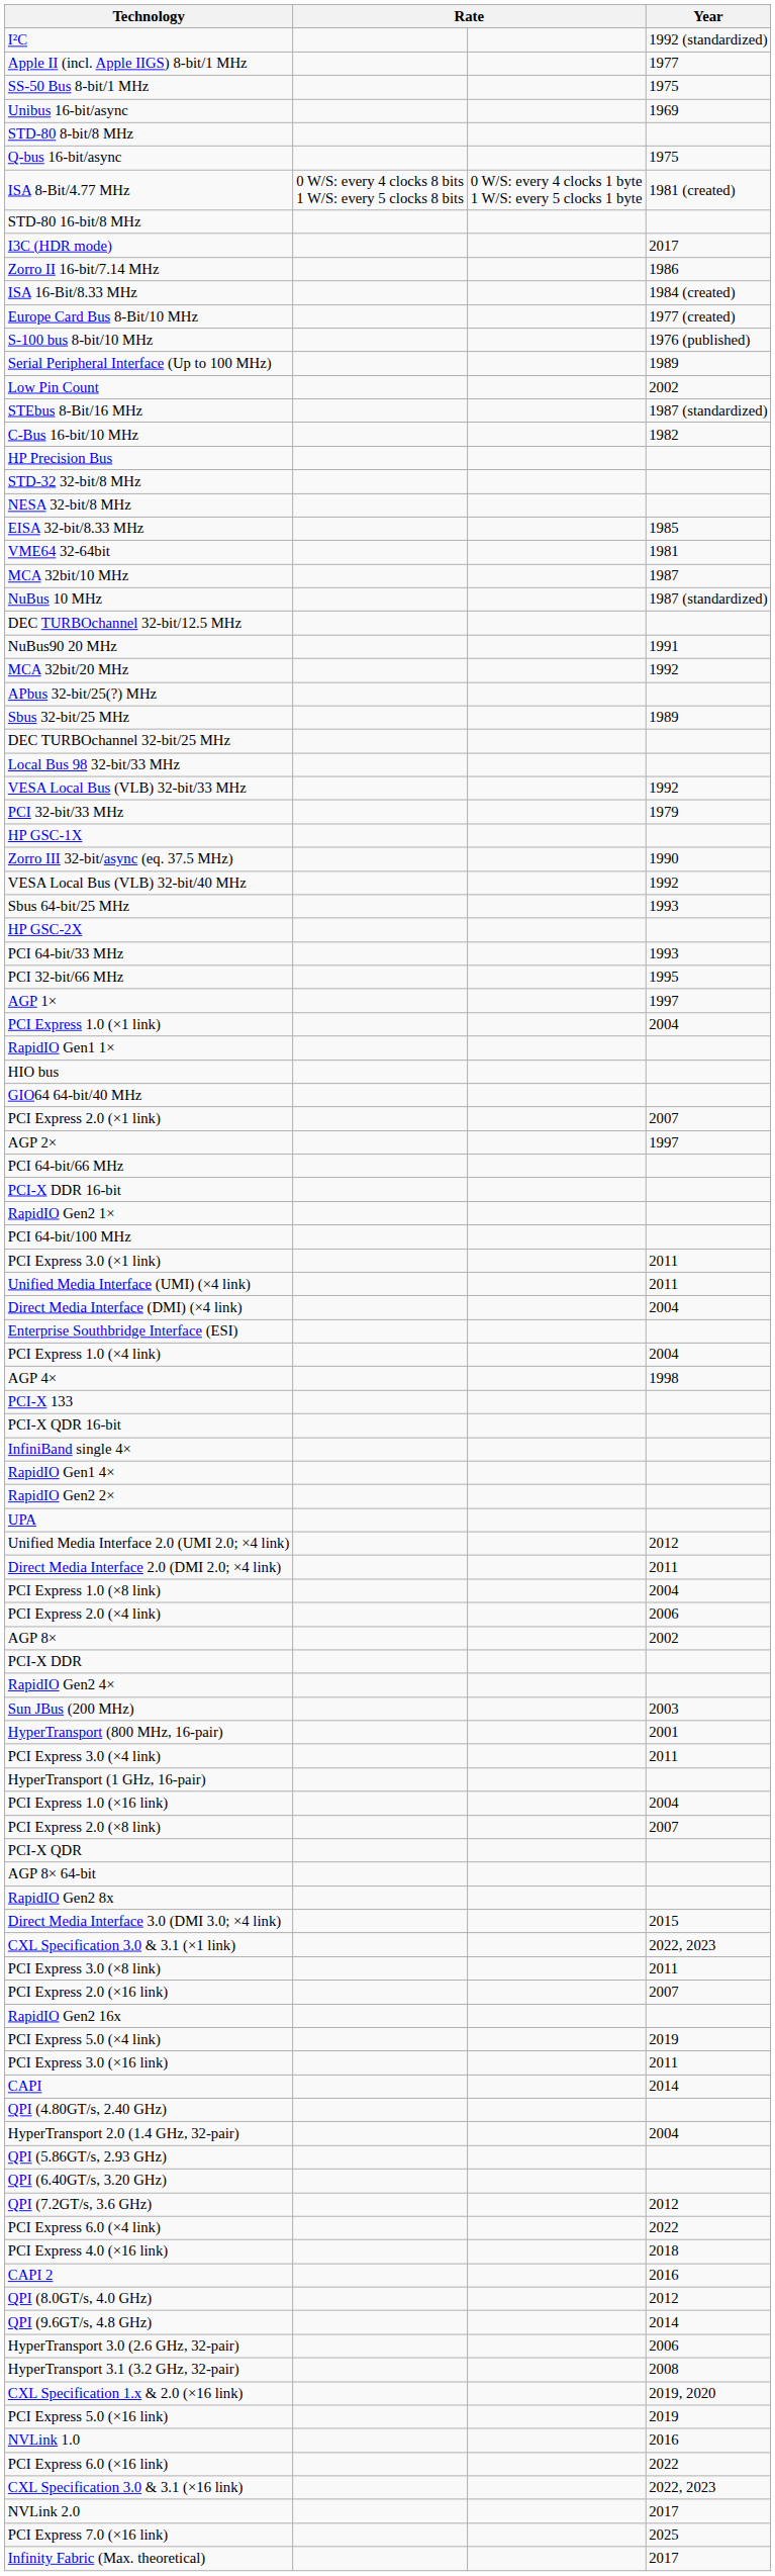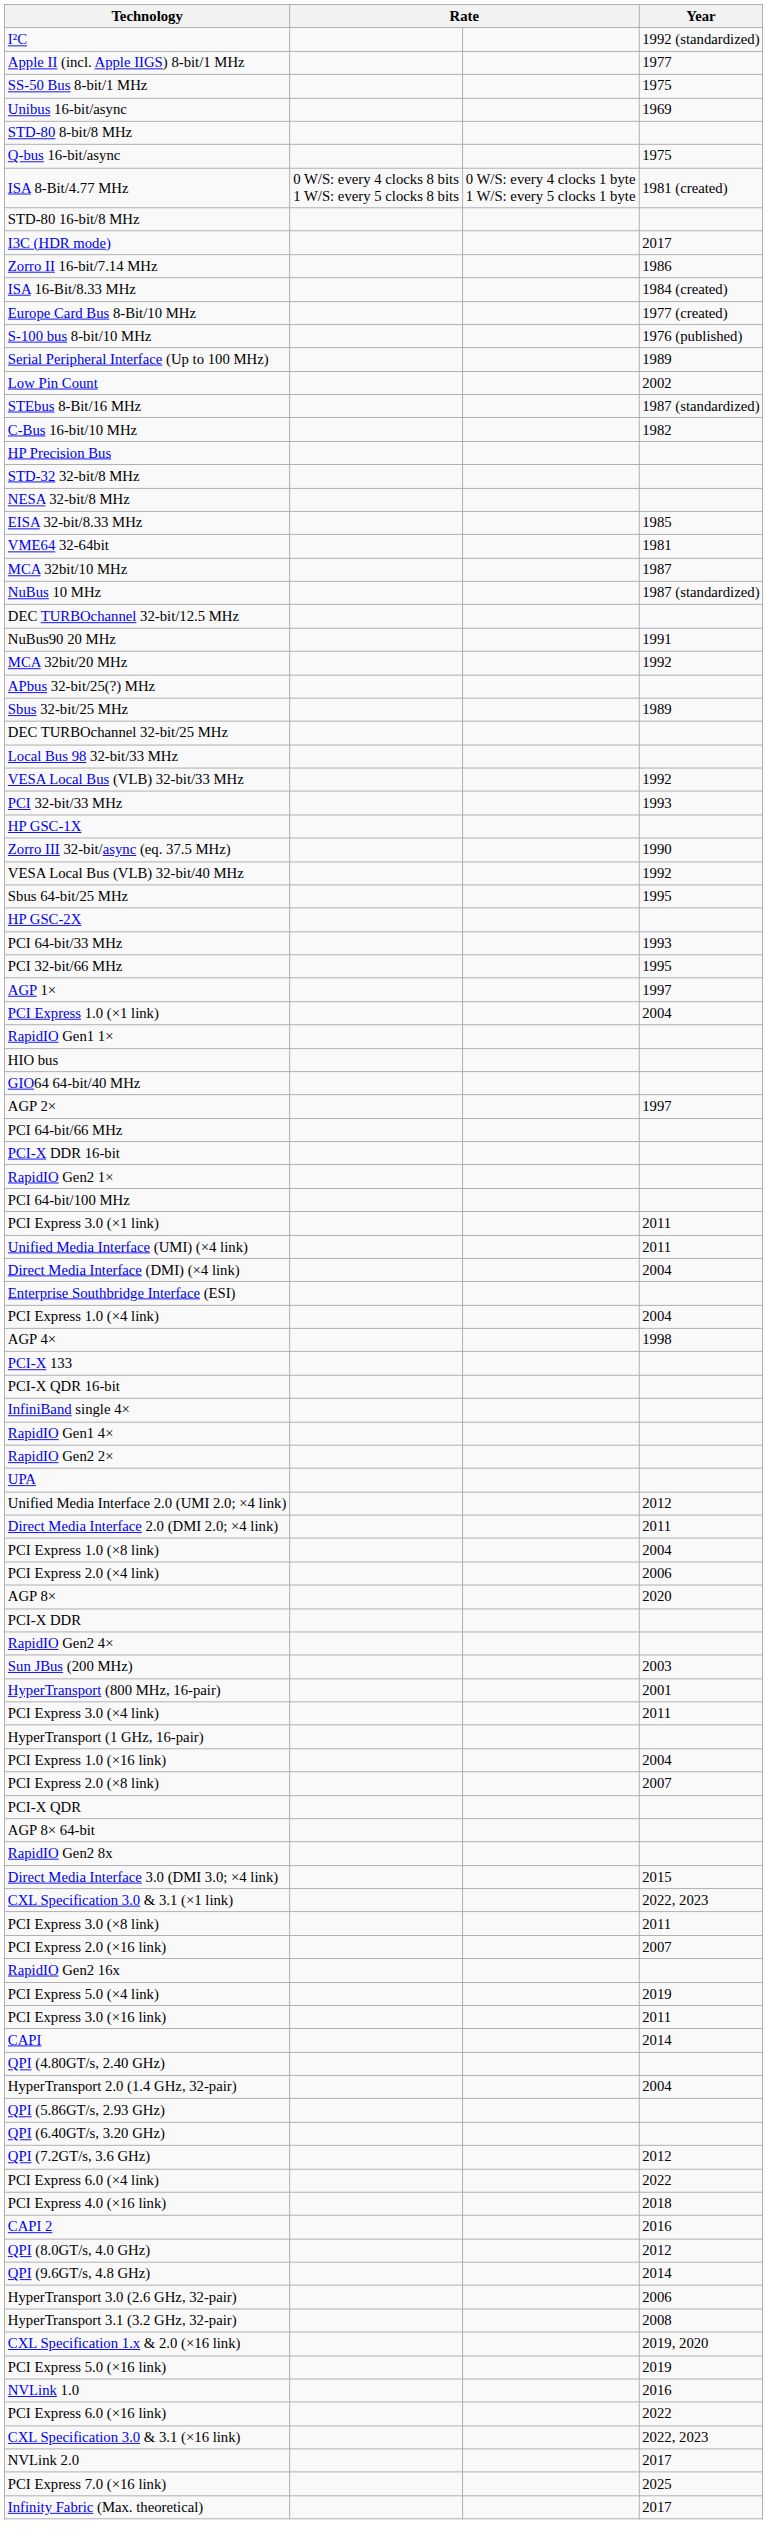PCI 32-bit/33 MHz | Year: 1979 -> 1993
Sbus 64-bit/25 MHz | Year: 1993 -> 1995
- row: PCI Express 2.0 (×1 link) | 2007
AGP 8× | Year: 2002 -> 2020
